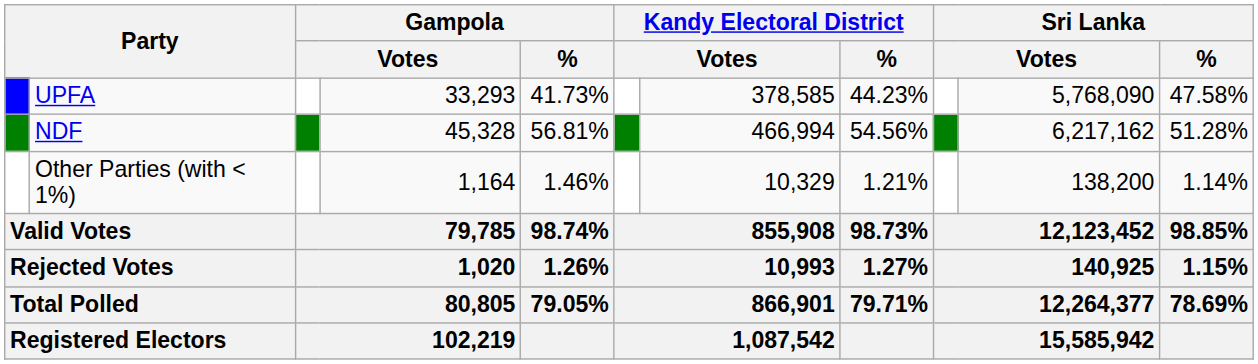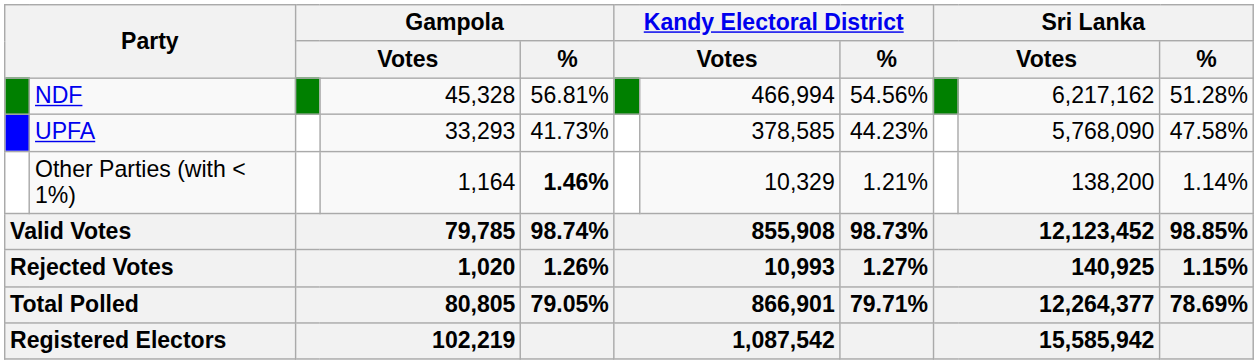rows swapped: NDF <-> UPFA
Other Parties (with < 1%) | Gampola / %: normal -> bold
